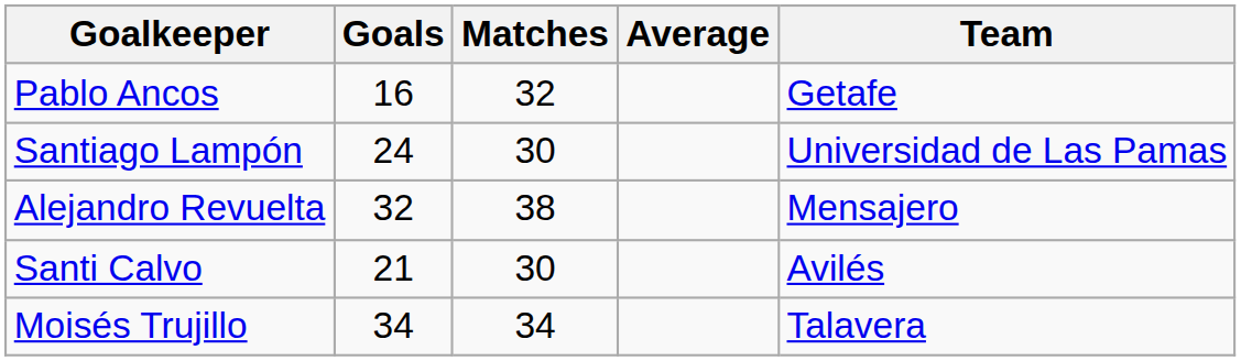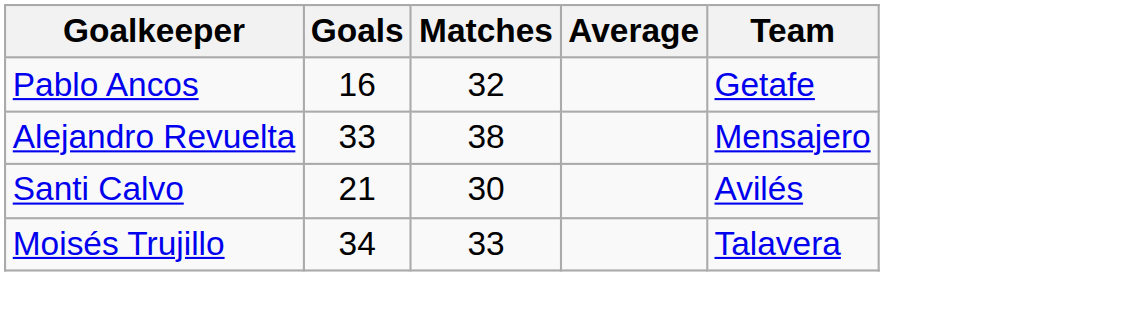- row: Santiago Lampón | 24 | 30 | Universidad de Las Pamas
Alejandro Revuelta | Goals: 32 -> 33
Moisés Trujillo | Matches: 34 -> 33
